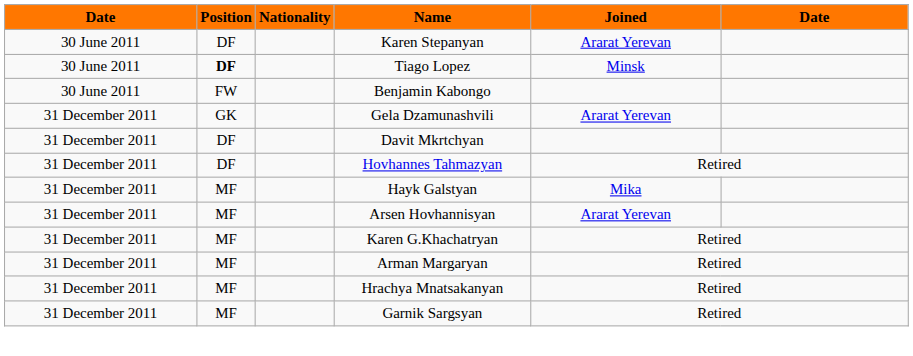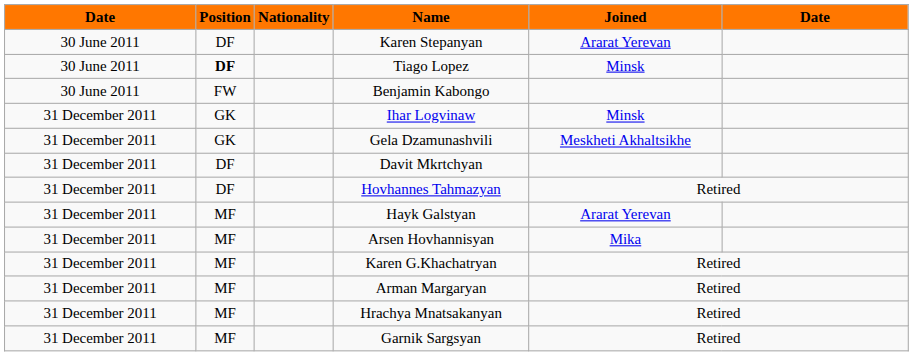+ row: 31 December 2011 | GK | Ihar Logvinaw | Minsk
Gela Dzamunashvili | Joined: Ararat Yerevan -> Meskheti Akhaltsikhe
Hayk Galstyan | Joined: Mika -> Ararat Yerevan
Arsen Hovhannisyan | Joined: Ararat Yerevan -> Mika
